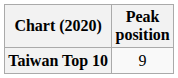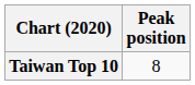Taiwan Top 10 | Peak position: 9 -> 8
